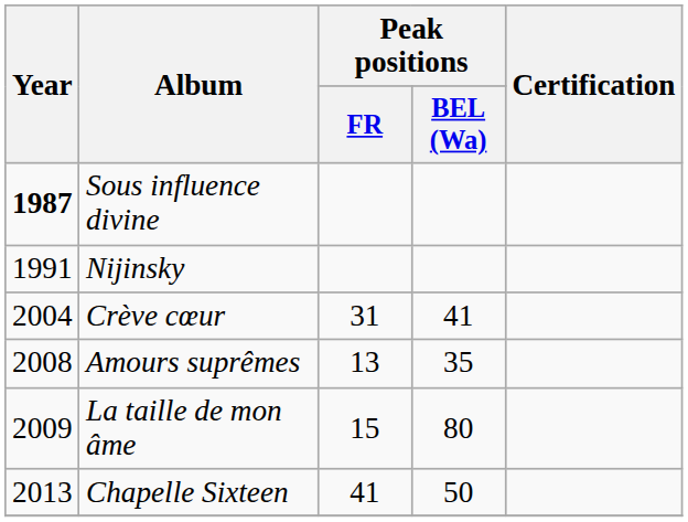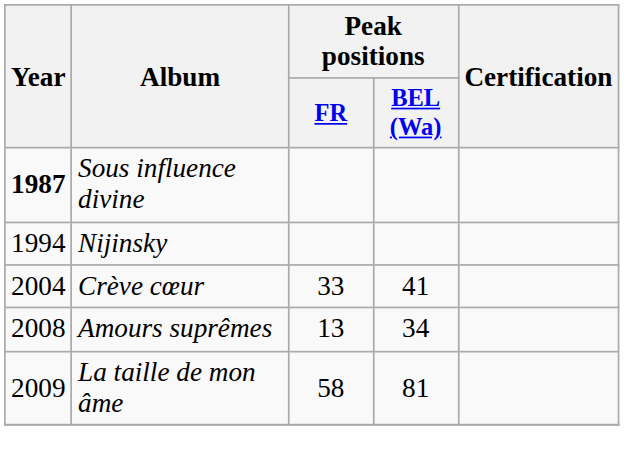Nijinsky | Year: 1991 -> 1994
Crève cœur | Peak positions / FR: 31 -> 33
Amours suprêmes | Peak positions / BEL (Wa): 35 -> 34
La taille de mon âme | Peak positions / FR: 15 -> 58
La taille de mon âme | Peak positions / BEL (Wa): 80 -> 81
- row: 2013 | Chapelle Sixteen | 41 | 50
